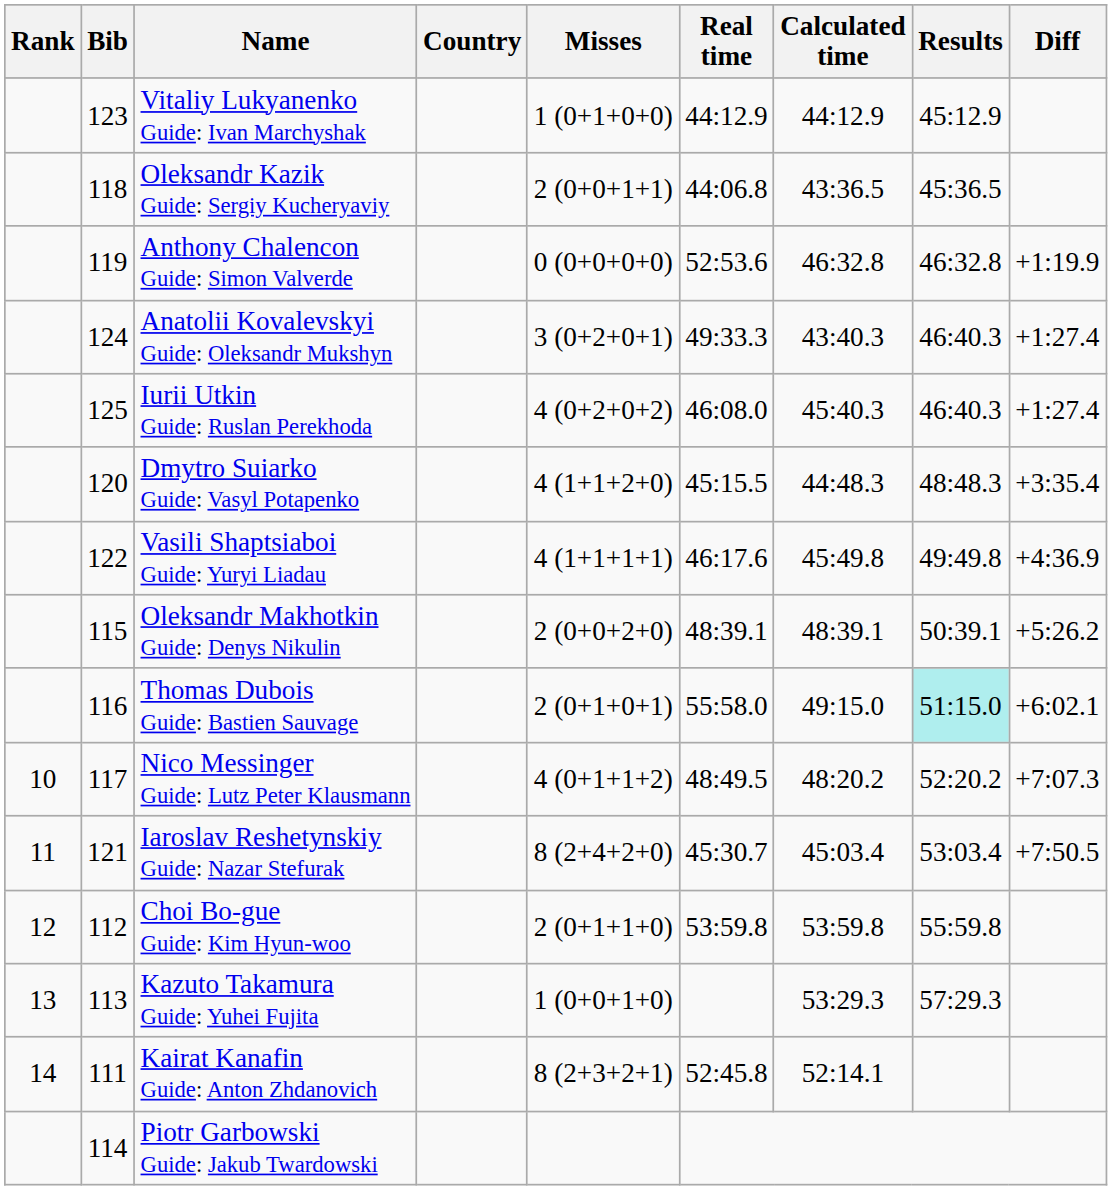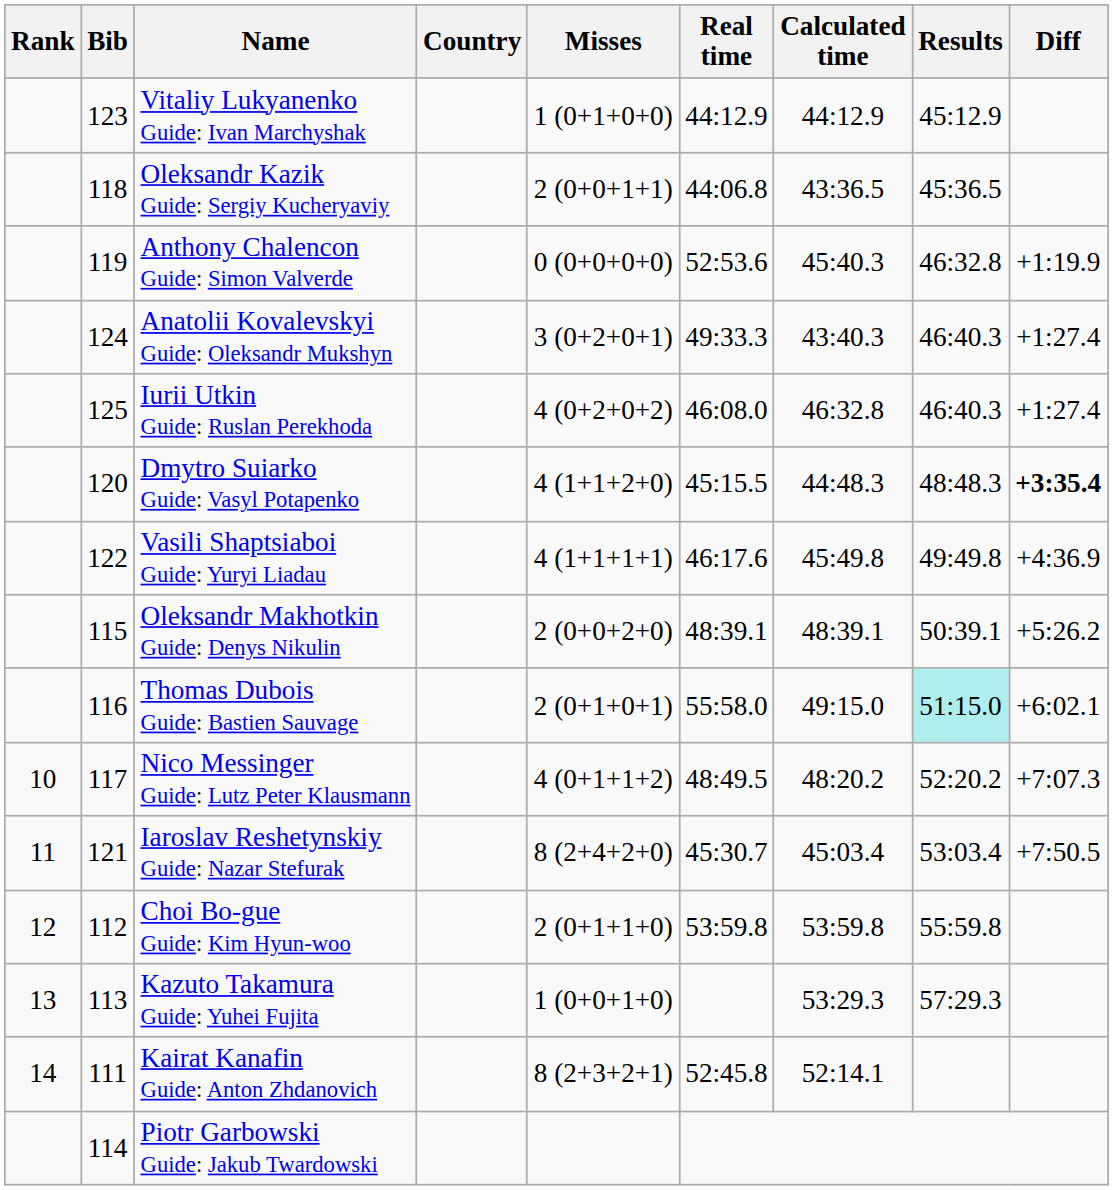Anthony Chalencon Guide: Simon Valverde | Calculated time: 46:32.8 -> 45:40.3
Iurii Utkin Guide: Ruslan Perekhoda | Calculated time: 45:40.3 -> 46:32.8
Dmytro Suiarko Guide: Vasyl Potapenko | Diff: normal -> bold
